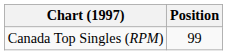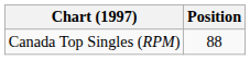Canada Top Singles (RPM) | Position: 99 -> 88
